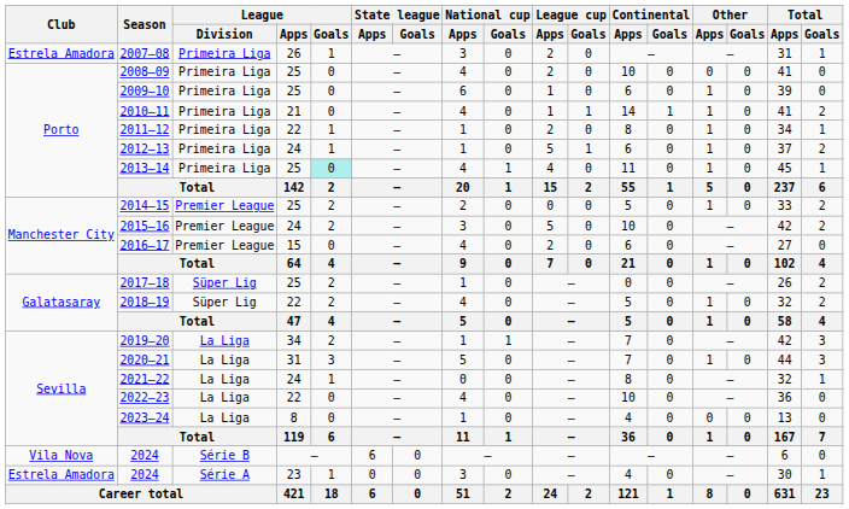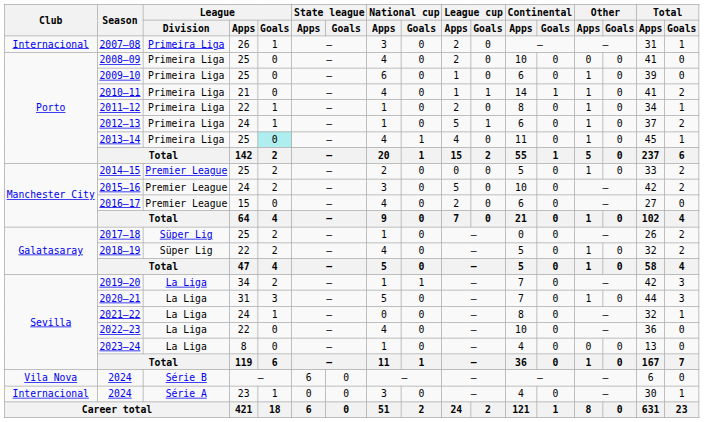2007–08 | Club: Estrela Amadora -> Internacional
2024 / 23 | Club: Estrela Amadora -> Internacional
